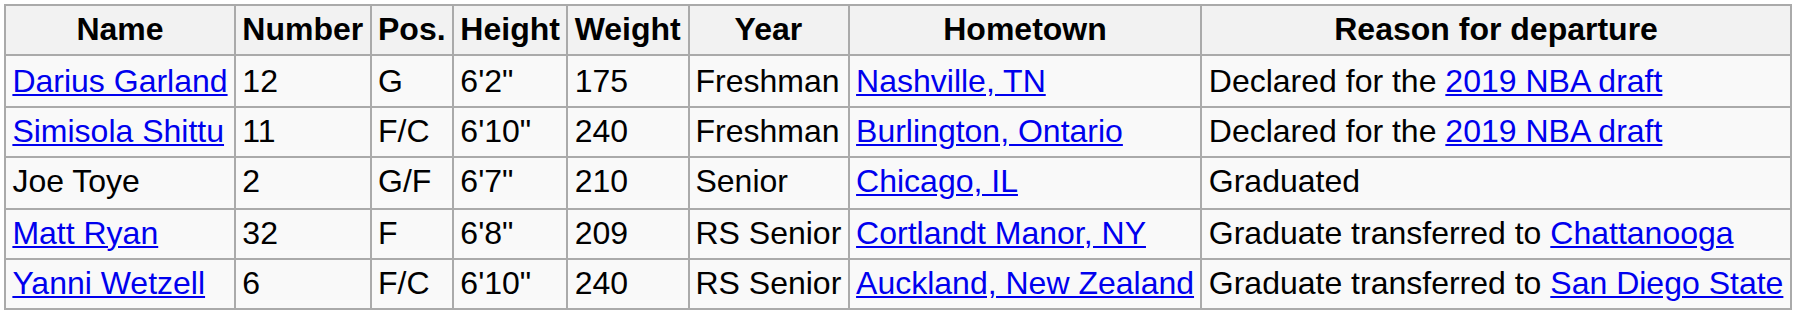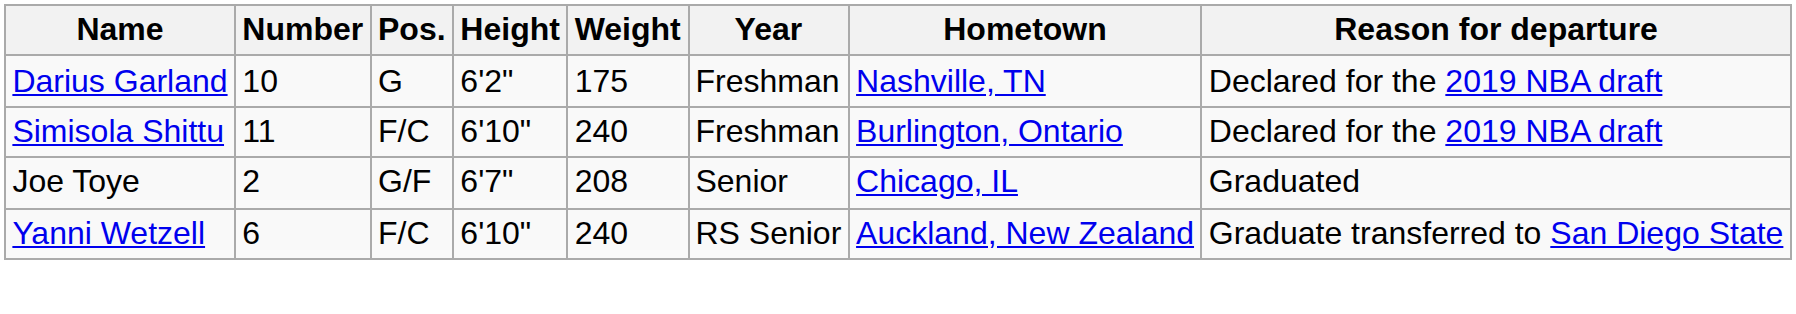Darius Garland | Number: 12 -> 10
Joe Toye | Weight: 210 -> 208
- row: Matt Ryan | 32 | F | 6'8" | 209 | RS Senior | Cortlandt Manor, NY | Graduate transferred to Chattanooga
